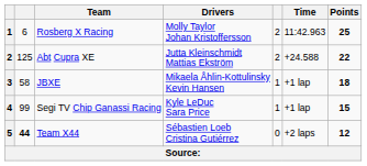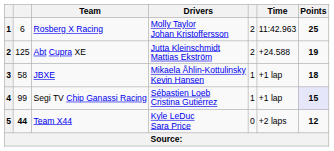Abt Cupra XE | Points: 22 -> 19
Segi TV Chip Ganassi Racing | Drivers: Kyle LeDuc Sara Price -> Sébastien Loeb Cristina Gutiérrez
Segi TV Chip Ganassi Racing | Points: no background -> lavender background
Team X44 | Drivers: Sébastien Loeb Cristina Gutiérrez -> Kyle LeDuc Sara Price
